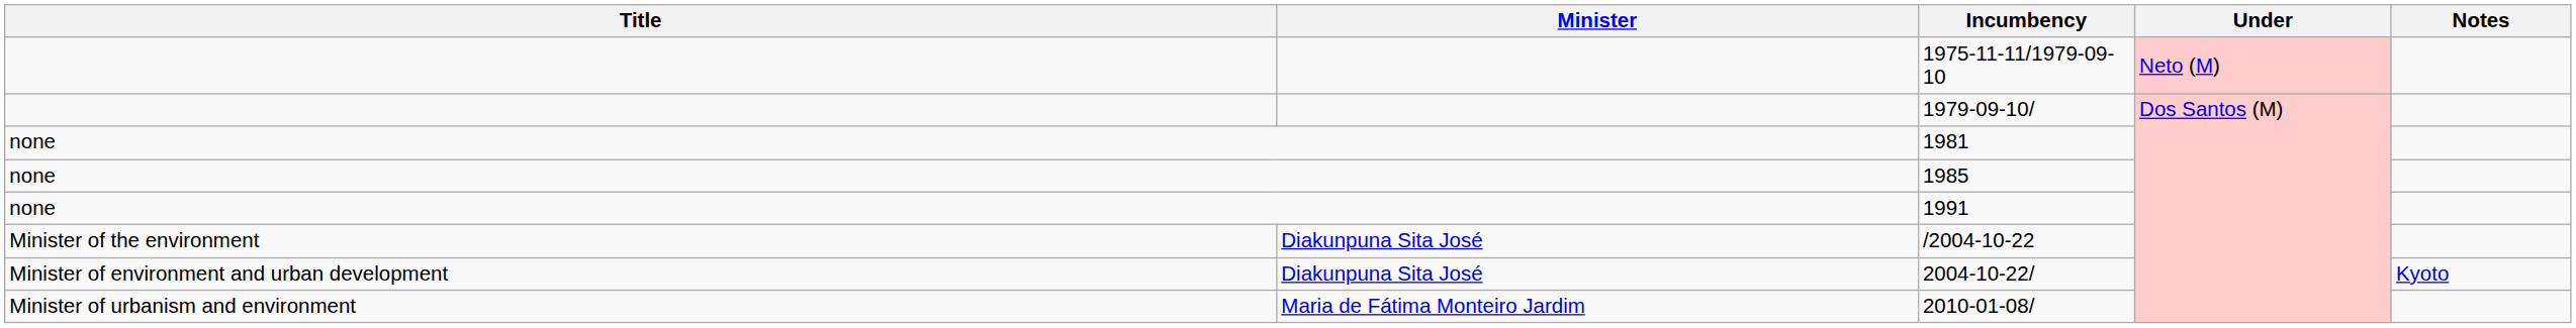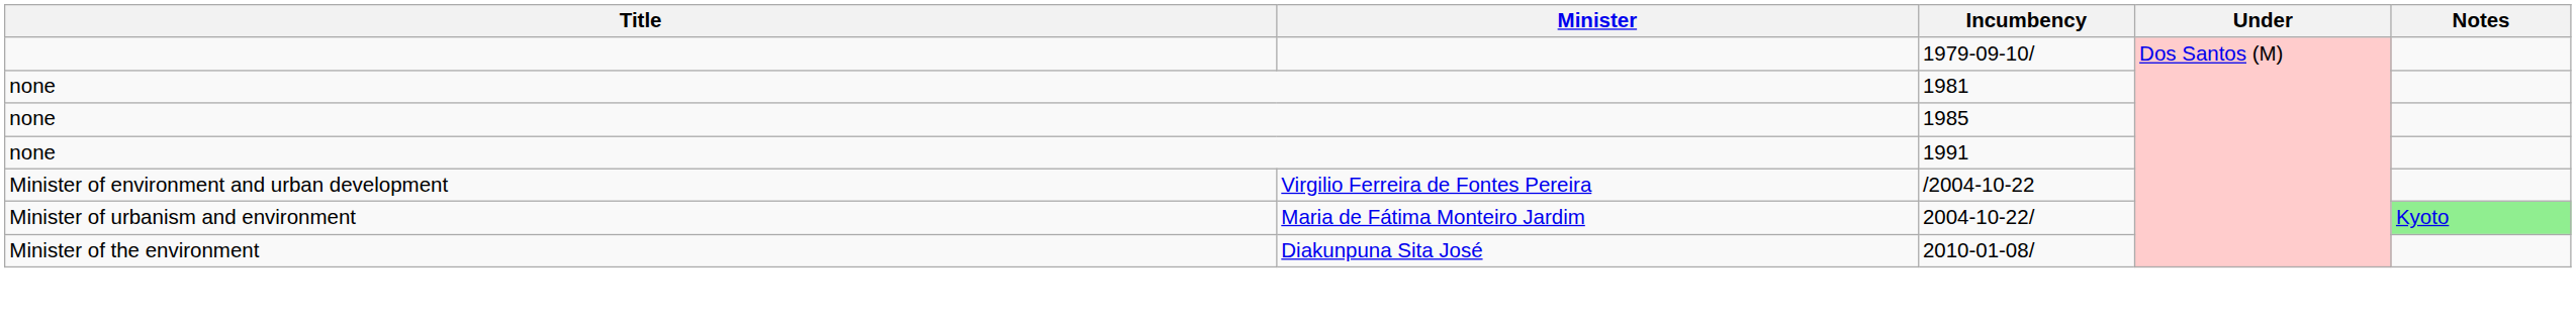- row: 1975-11-11/1979-09-10 | Neto (M)
/2004-10-22 | Title: Minister of the environment -> Minister of environment and urban development
/2004-10-22 | Minister: Diakunpuna Sita José -> Virgilio Ferreira de Fontes Pereira
2004-10-22/ | Title: Minister of environment and urban development -> Minister of urbanism and environment
2004-10-22/ | Minister: Diakunpuna Sita José -> Maria de Fátima Monteiro Jardim
2004-10-22/ | Notes: no background -> lightgreen background
2010-01-08/ | Title: Minister of urbanism and environment -> Minister of the environment
2010-01-08/ | Minister: Maria de Fátima Monteiro Jardim -> Diakunpuna Sita José
